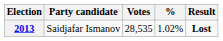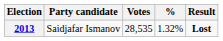2013 | %: 1.02% -> 1.32%
